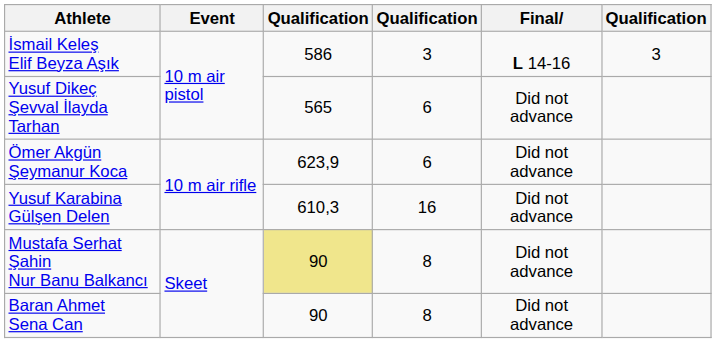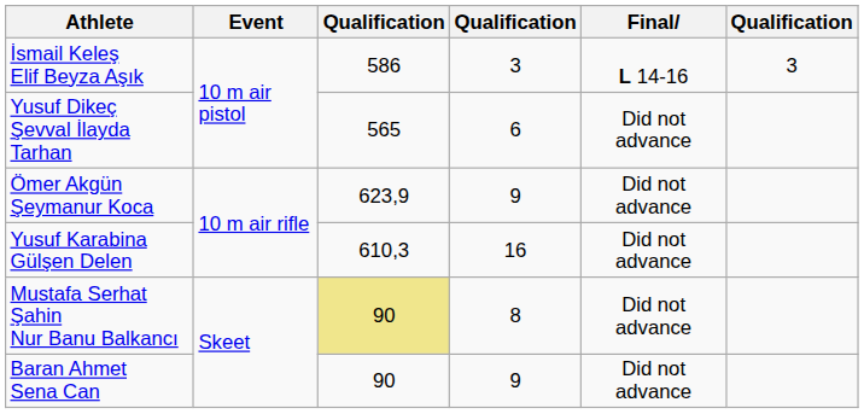Ömer Akgün Şeymanur Koca | column 4: 6 -> 9
Baran Ahmet Sena Can | column 4: 8 -> 9
